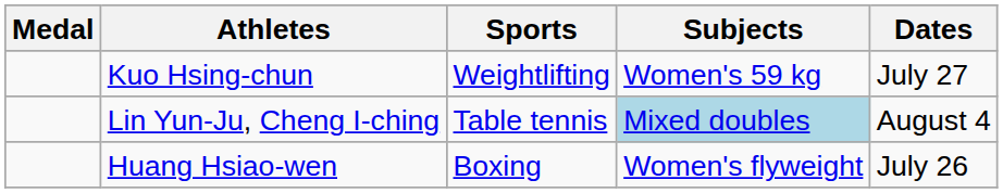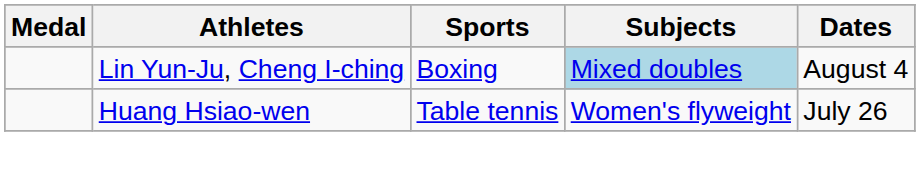- row: Kuo Hsing-chun | Weightlifting | Women's 59 kg | July 27
Lin Yun-Ju, Cheng I-ching | Sports: Table tennis -> Boxing
Huang Hsiao-wen | Sports: Boxing -> Table tennis
